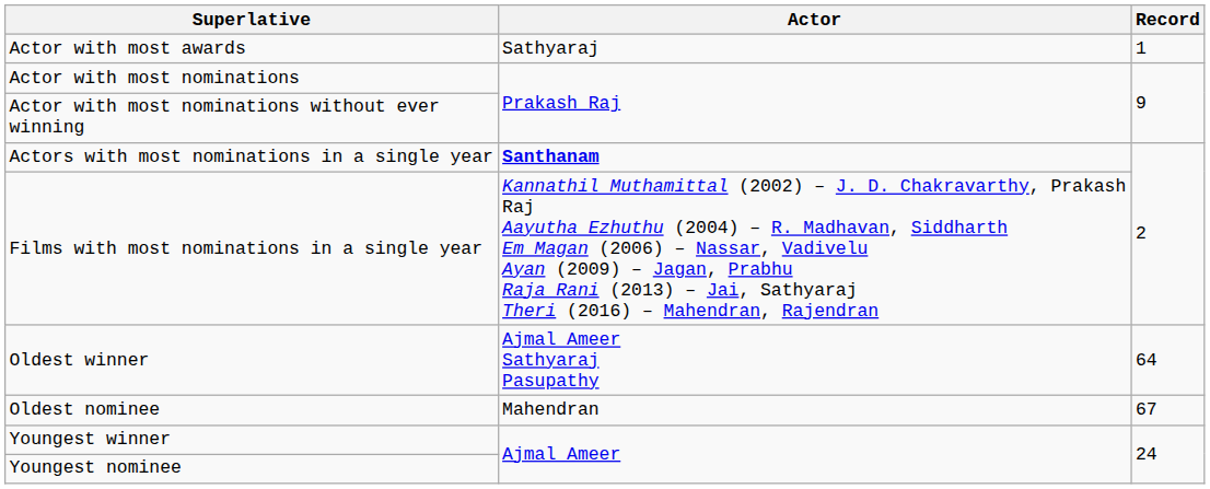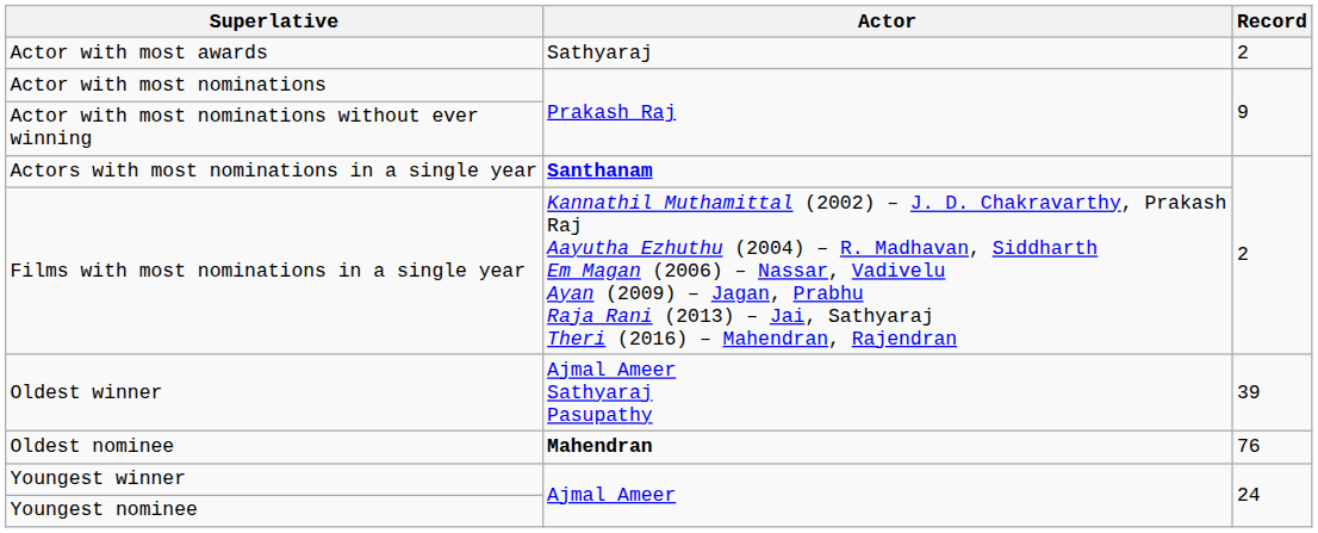Actor with most awards | Record: 1 -> 2
Oldest winner | Record: 64 -> 39
Oldest nominee | Actor: normal -> bold
Oldest nominee | Record: 67 -> 76
